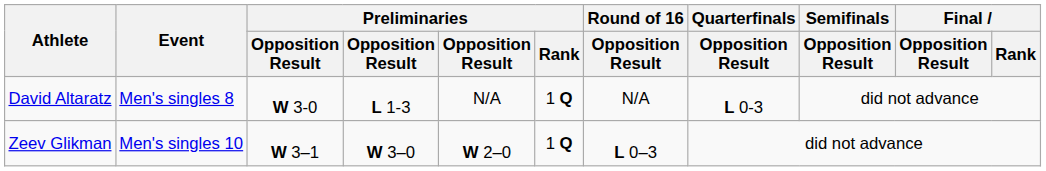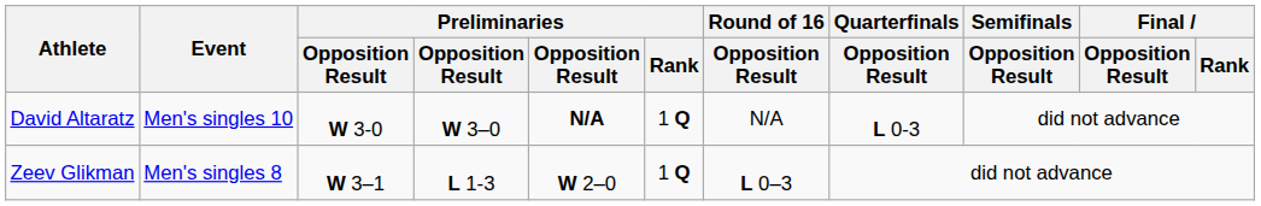David Altaratz | Event: Men's singles 8 -> Men's singles 10
David Altaratz | column 4: L 1-3 -> W 3–0
David Altaratz | column 5: normal -> bold
Zeev Glikman | Event: Men's singles 10 -> Men's singles 8
Zeev Glikman | column 4: W 3–0 -> L 1-3
